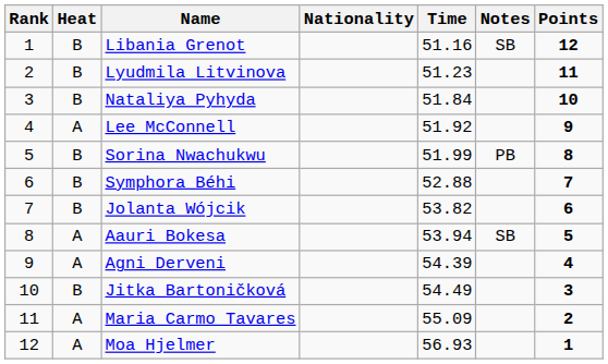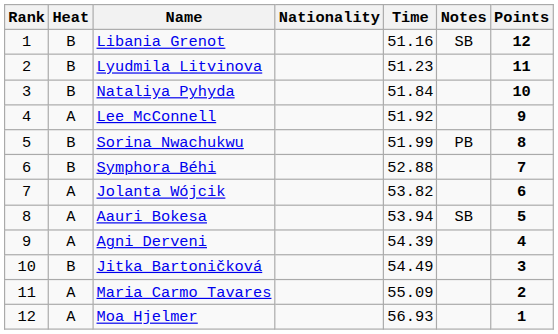Jolanta Wójcik | Heat: B -> A
